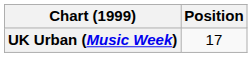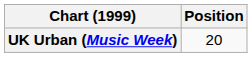UK Urban (Music Week) | Position: 17 -> 20
